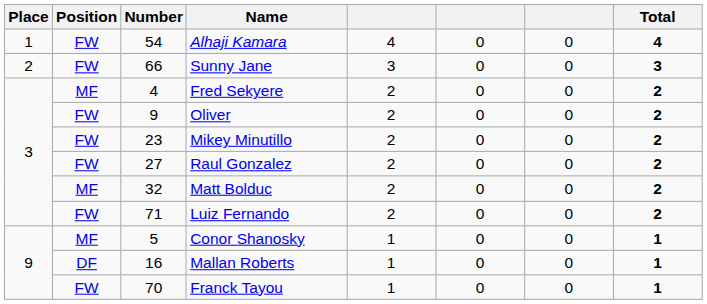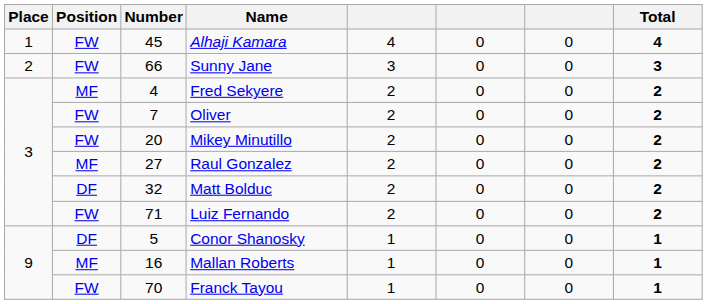Alhaji Kamara | Number: 54 -> 45
Oliver | Number: 9 -> 7
Mikey Minutillo | Number: 23 -> 20
Raul Gonzalez | Position: FW -> MF
Matt Bolduc | Position: MF -> DF
Conor Shanosky | Position: MF -> DF
Mallan Roberts | Position: DF -> MF
